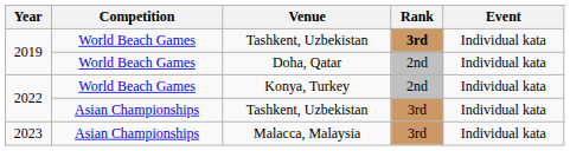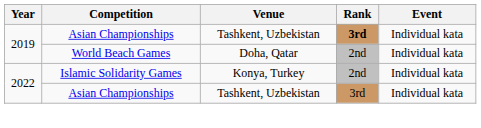2019 / Tashkent, Uzbekistan | Competition: World Beach Games -> Asian Championships
Konya, Turkey | Competition: World Beach Games -> Islamic Solidarity Games
- row: 2023 | Asian Championships | Malacca, Malaysia | 3rd | Individual kata
